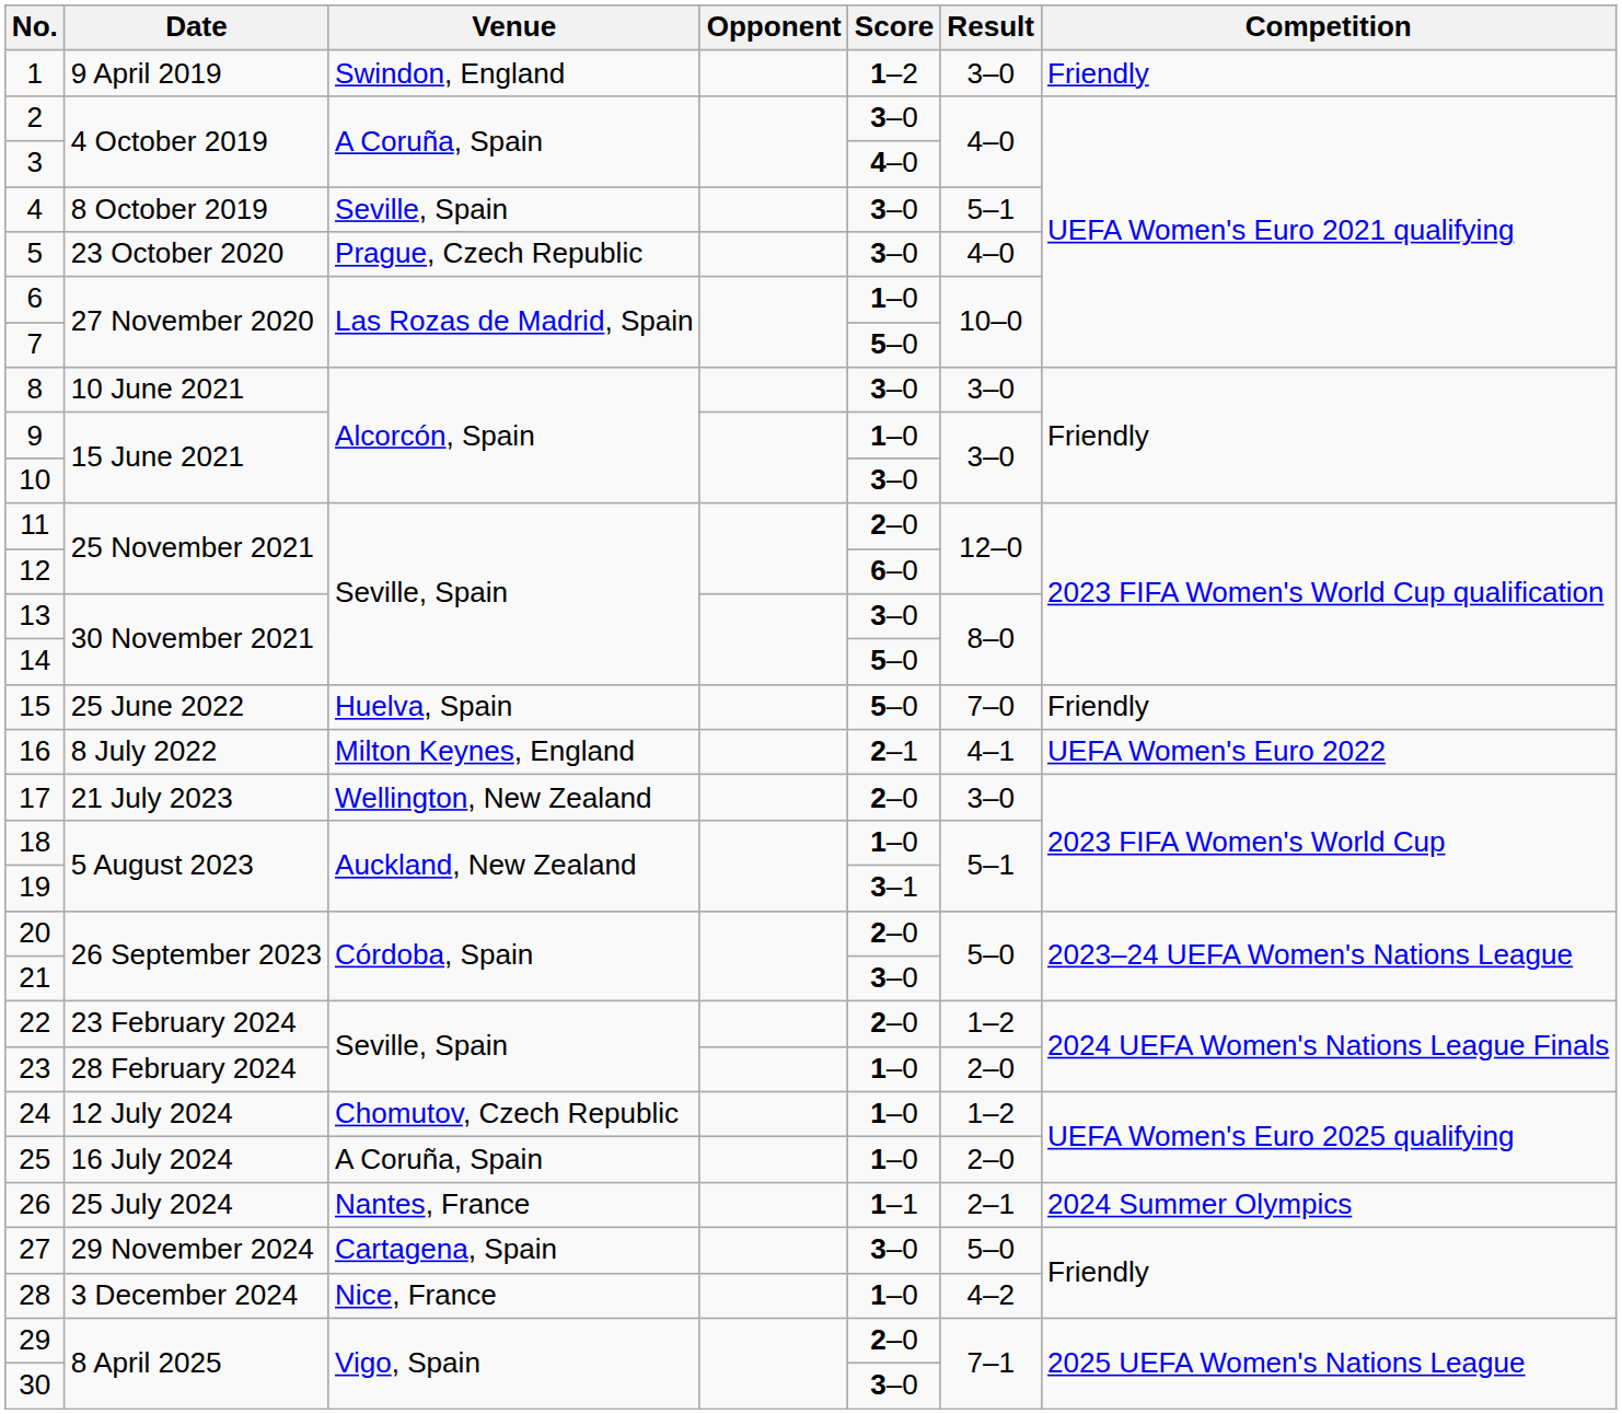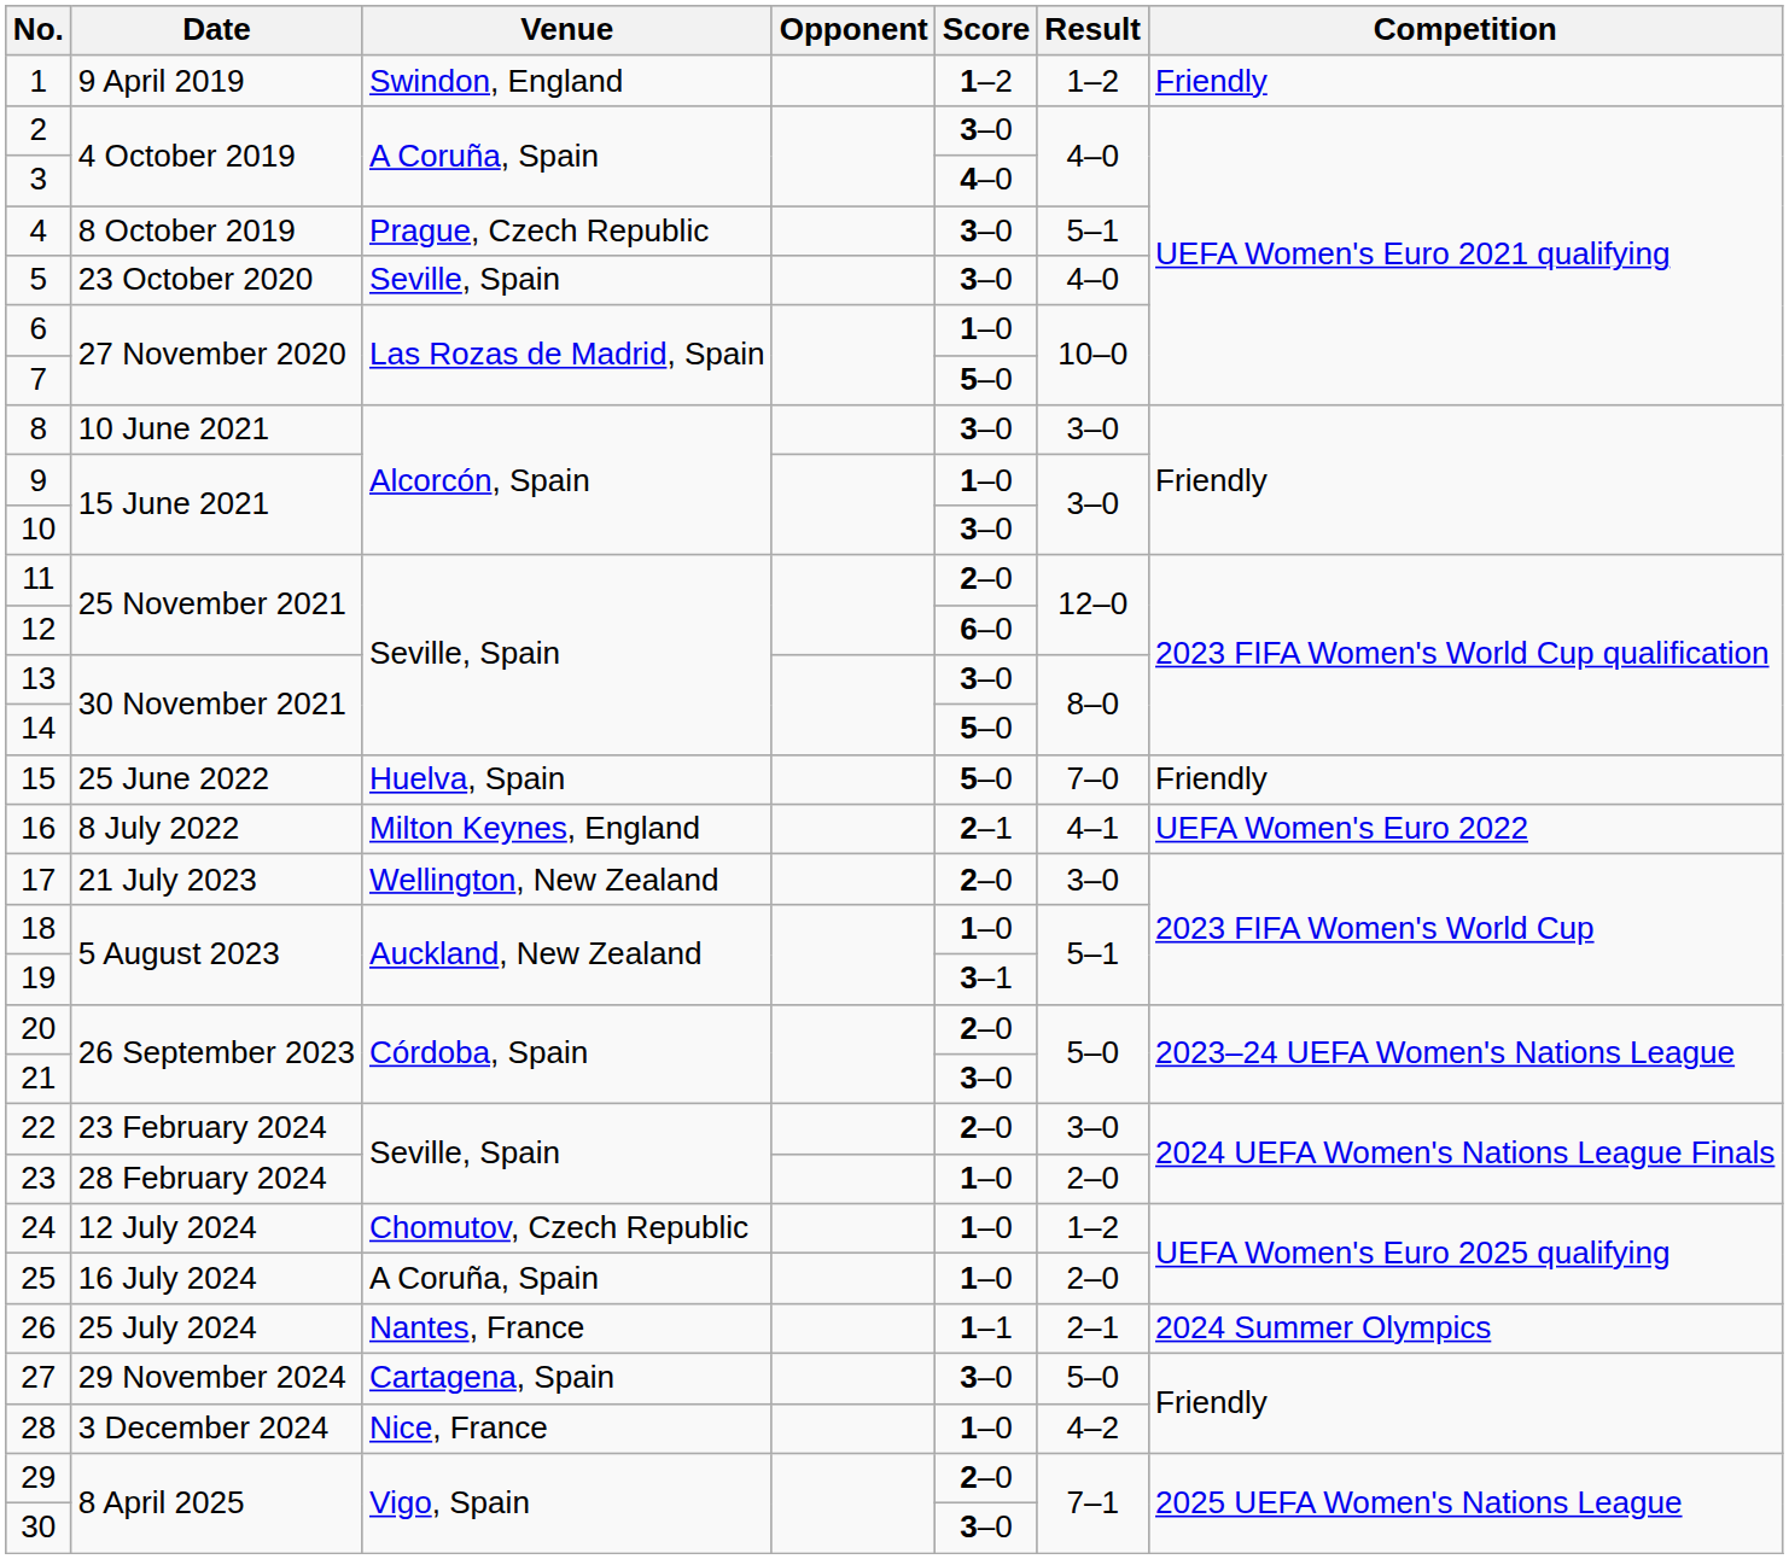1 | Result: 3–0 -> 1–2
4 | Venue: Seville, Spain -> Prague, Czech Republic
5 | Venue: Prague, Czech Republic -> Seville, Spain
22 | Result: 1–2 -> 3–0
